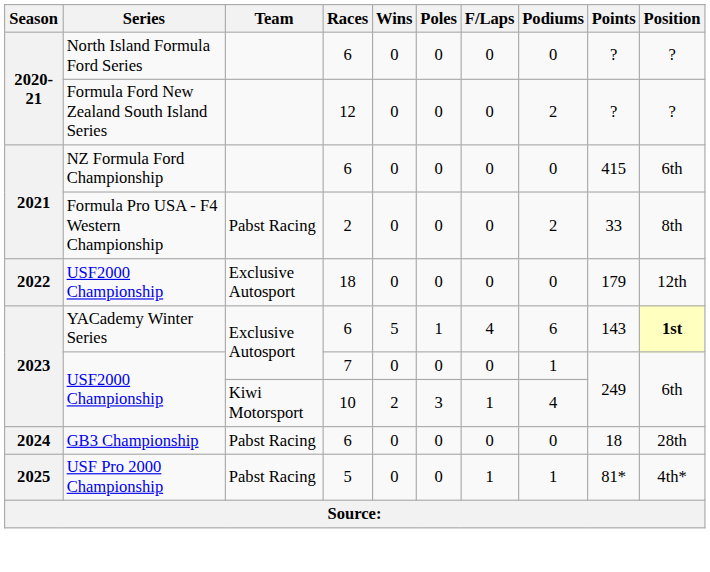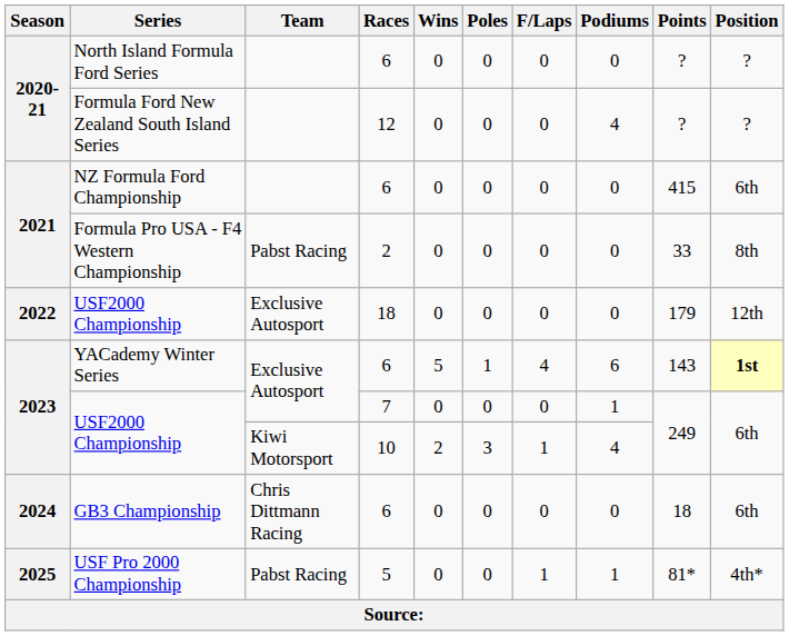Formula Ford New Zealand South Island Series | Podiums: 2 -> 4
Formula Pro USA - F4 Western Championship | Podiums: 2 -> 0
GB3 Championship | Team: Pabst Racing -> Chris Dittmann Racing
GB3 Championship | Position: 28th -> 6th
